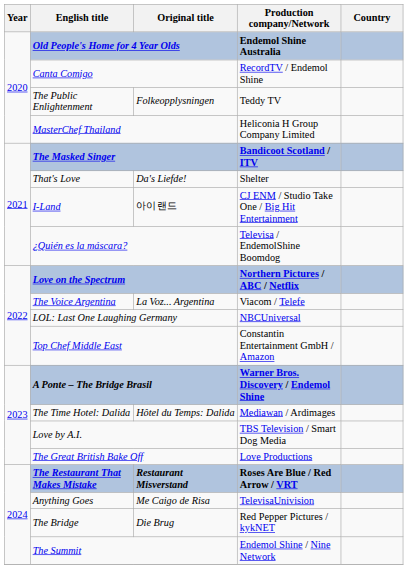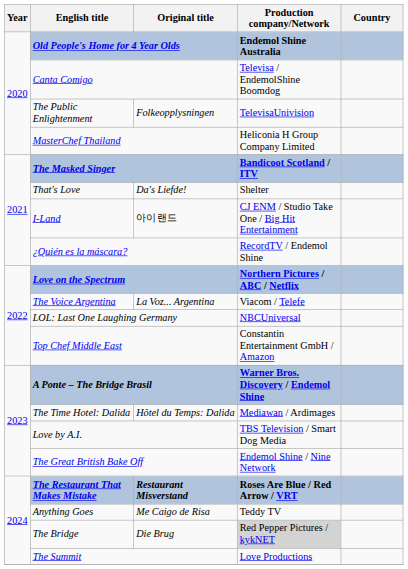Canta Comigo | Production company/Network: RecordTV / Endemol Shine -> Televisa / EndemolShine Boomdog
The Public Enlightenment | Production company/Network: Teddy TV -> TelevisaUnivision
¿Quién es la máscara? | Production company/Network: Televisa / EndemolShine Boomdog -> RecordTV / Endemol Shine
The Great British Bake Off | Production company/Network: Love Productions -> Endemol Shine / Nine Network
Anything Goes | Production company/Network: TelevisaUnivision -> Teddy TV
The Bridge | Production company/Network: no background -> lightgrey background
The Summit | Production company/Network: Endemol Shine / Nine Network -> Love Productions
